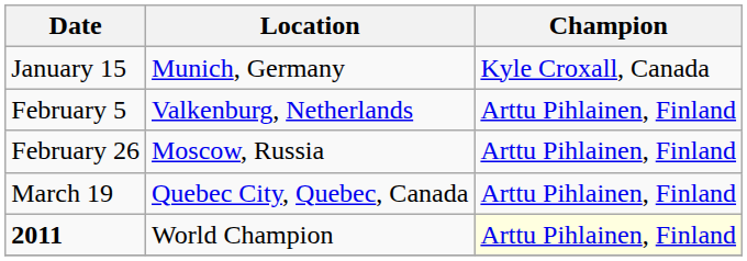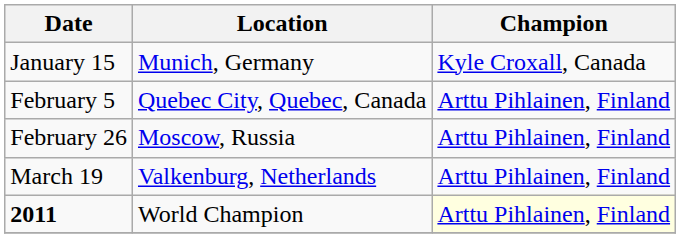February 5 | Location: Valkenburg, Netherlands -> Quebec City, Quebec, Canada
March 19 | Location: Quebec City, Quebec, Canada -> Valkenburg, Netherlands
